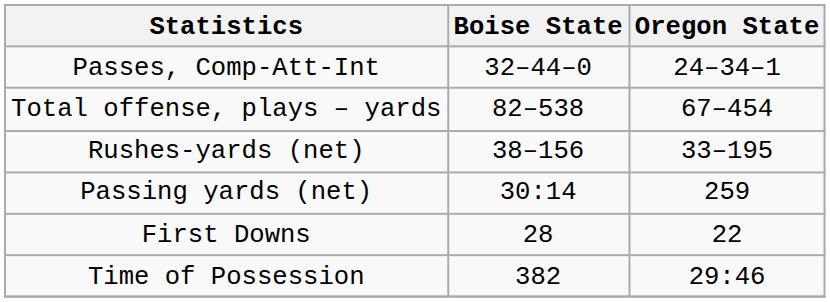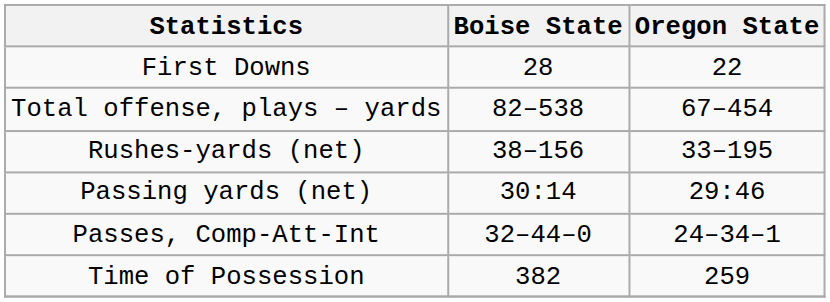rows swapped: First Downs <-> Passes, Comp-Att-Int
Passing yards (net) | Oregon State: 259 -> 29:46
Time of Possession | Oregon State: 29:46 -> 259
